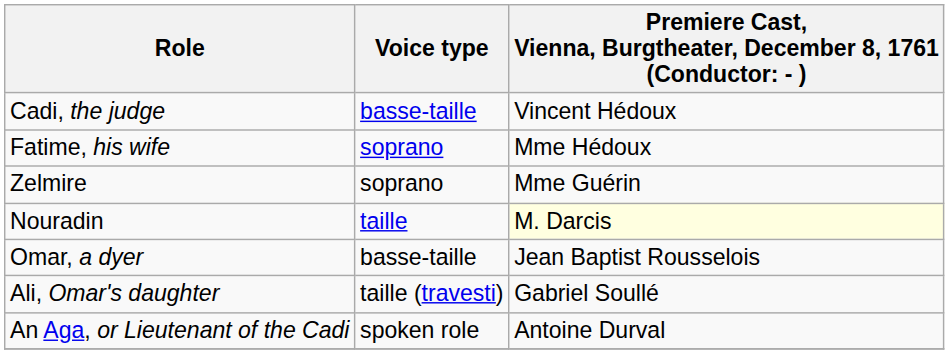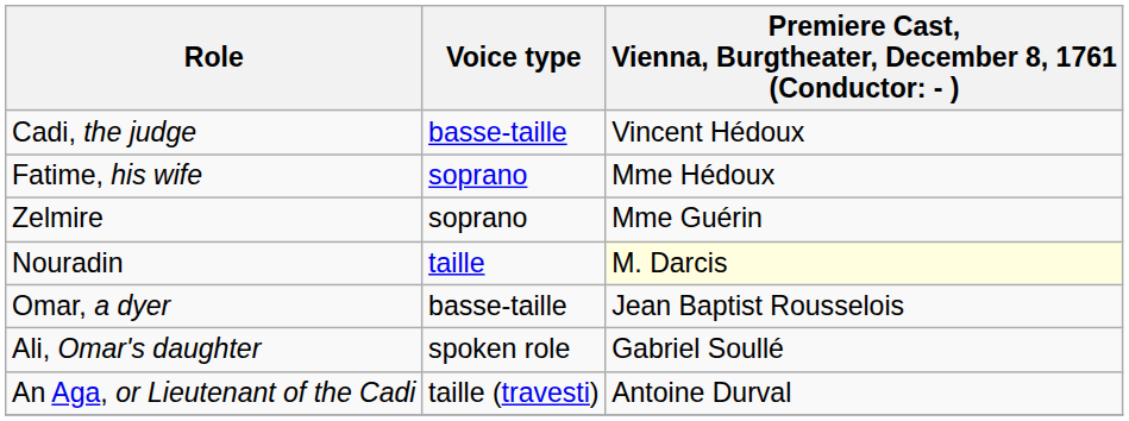Ali, Omar's daughter | Voice type: taille (travesti) -> spoken role
An Aga, or Lieutenant of the Cadi | Voice type: spoken role -> taille (travesti)
